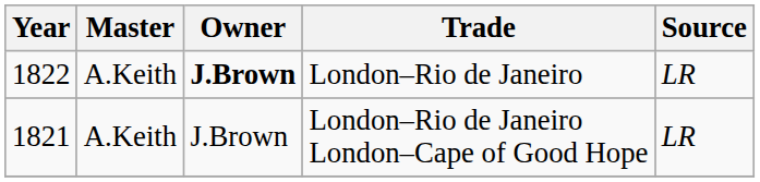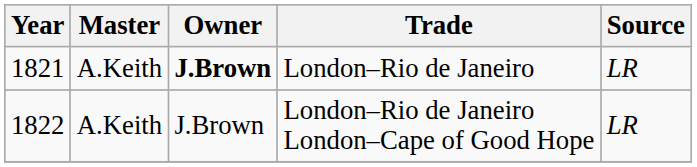London–Rio de Janeiro | Year: 1822 -> 1821
London–Rio de Janeiro London–Cape of Good Hope | Year: 1821 -> 1822
